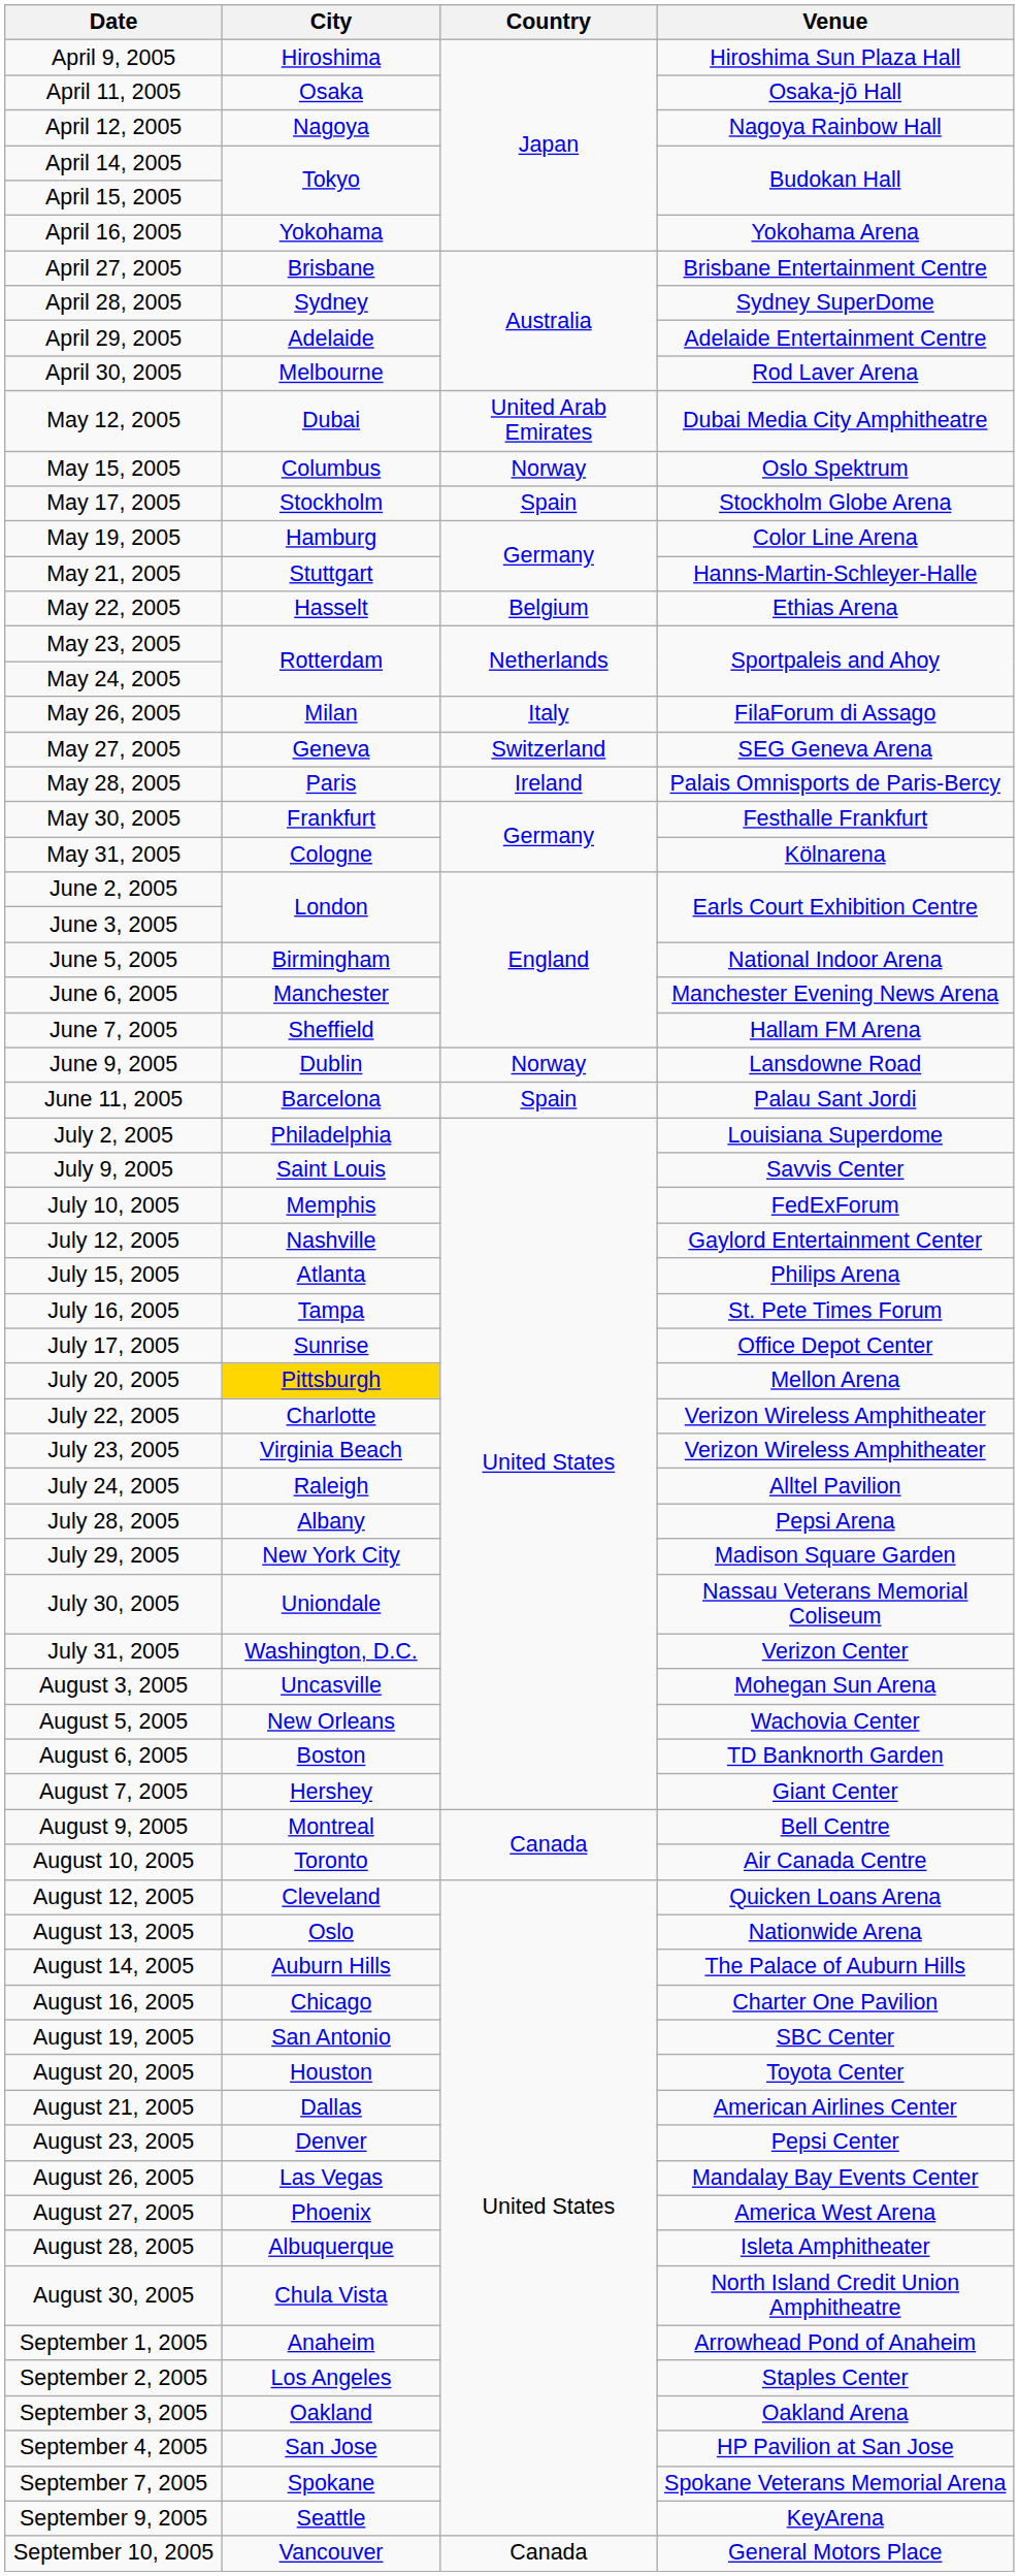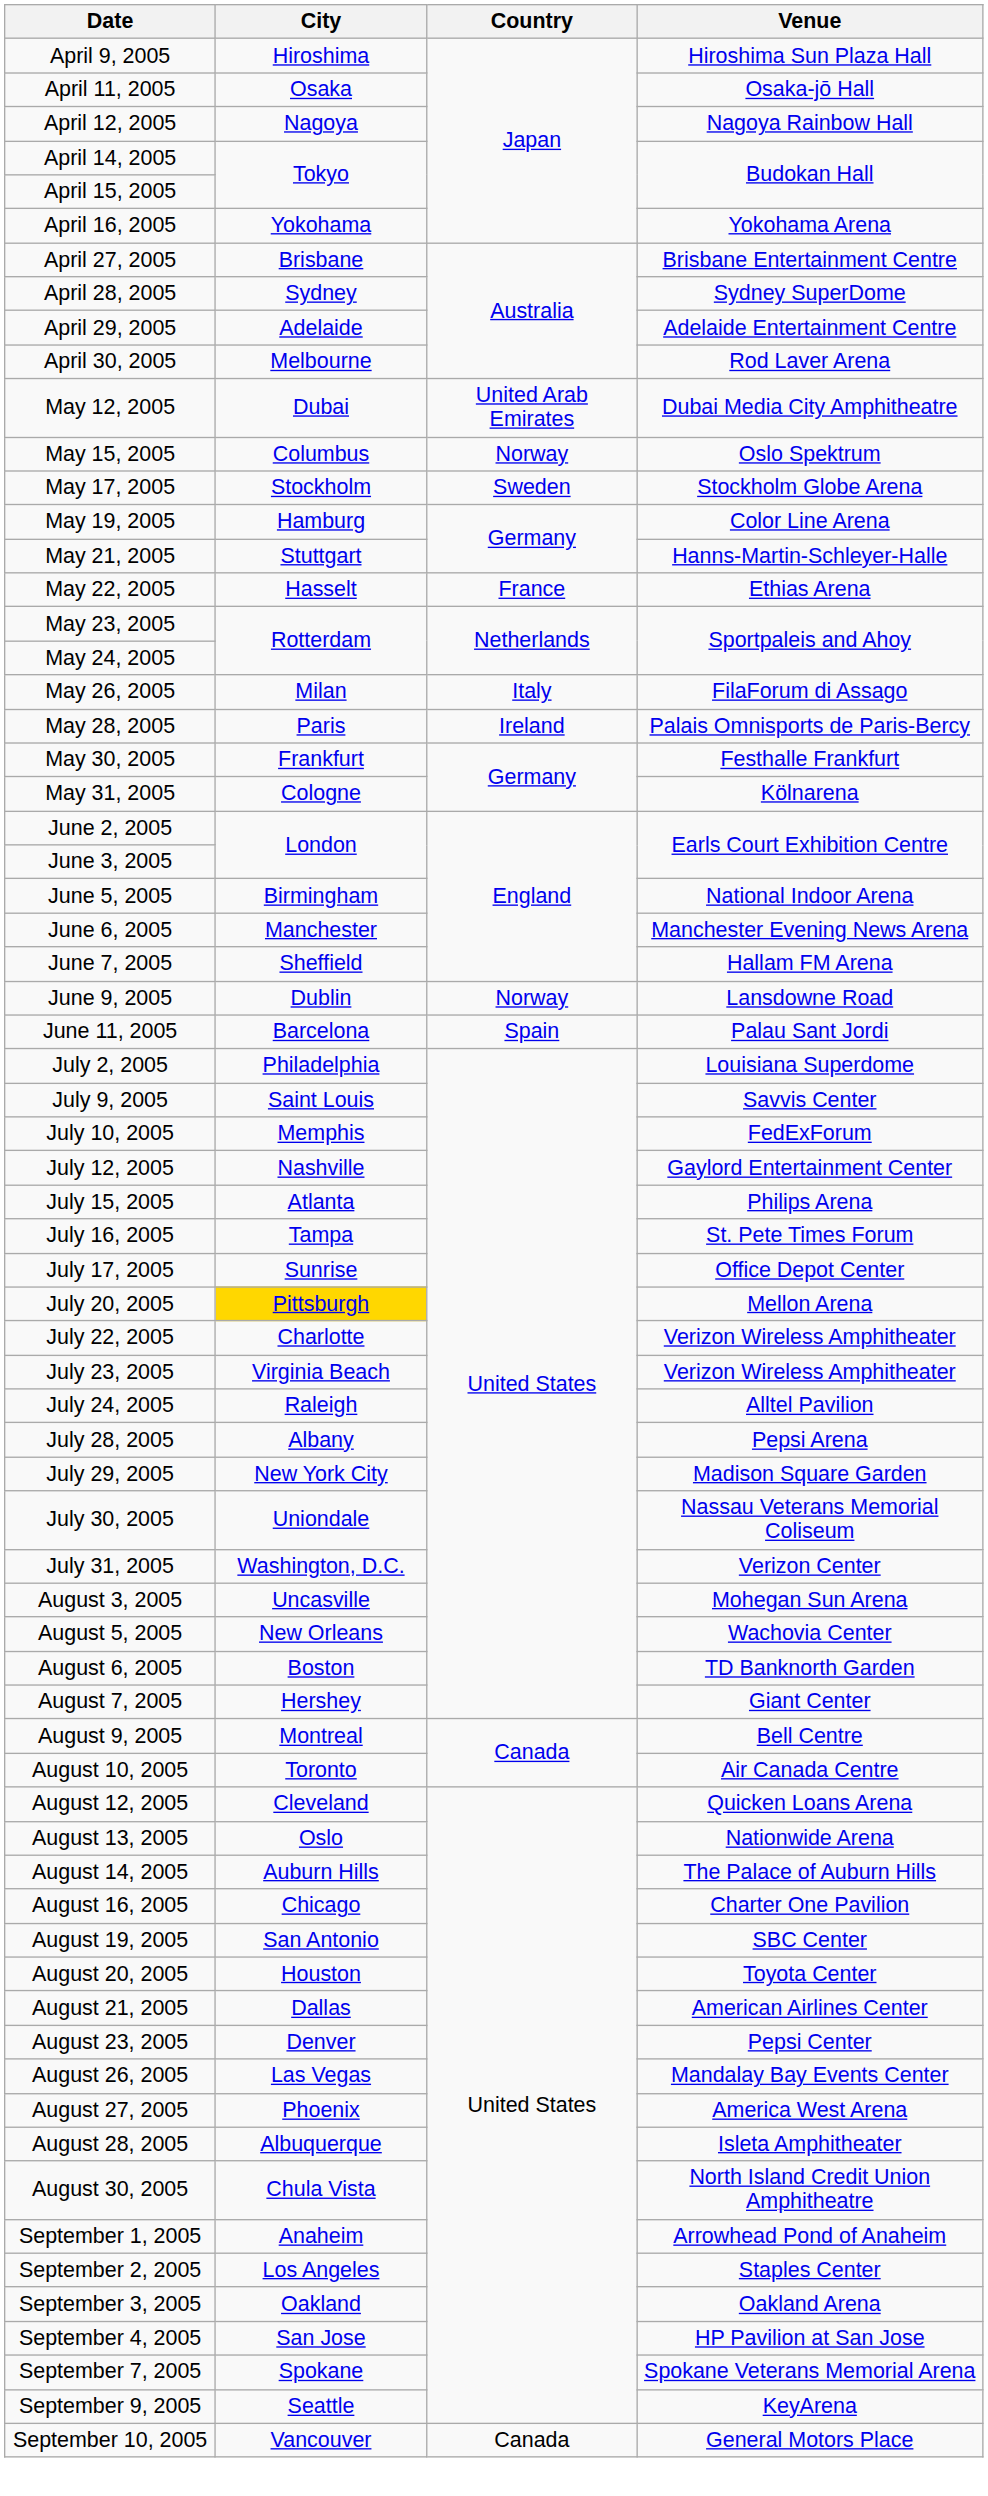May 17, 2005 | Country: Spain -> Sweden
May 22, 2005 | Country: Belgium -> France
- row: May 27, 2005 | Geneva | Switzerland | SEG Geneva Arena
